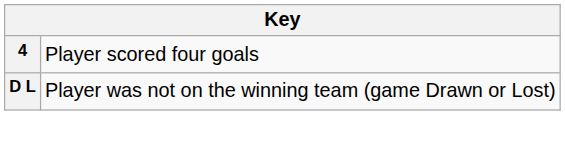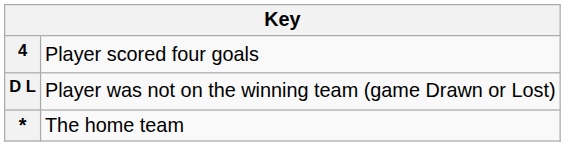+ row: * | The home team
